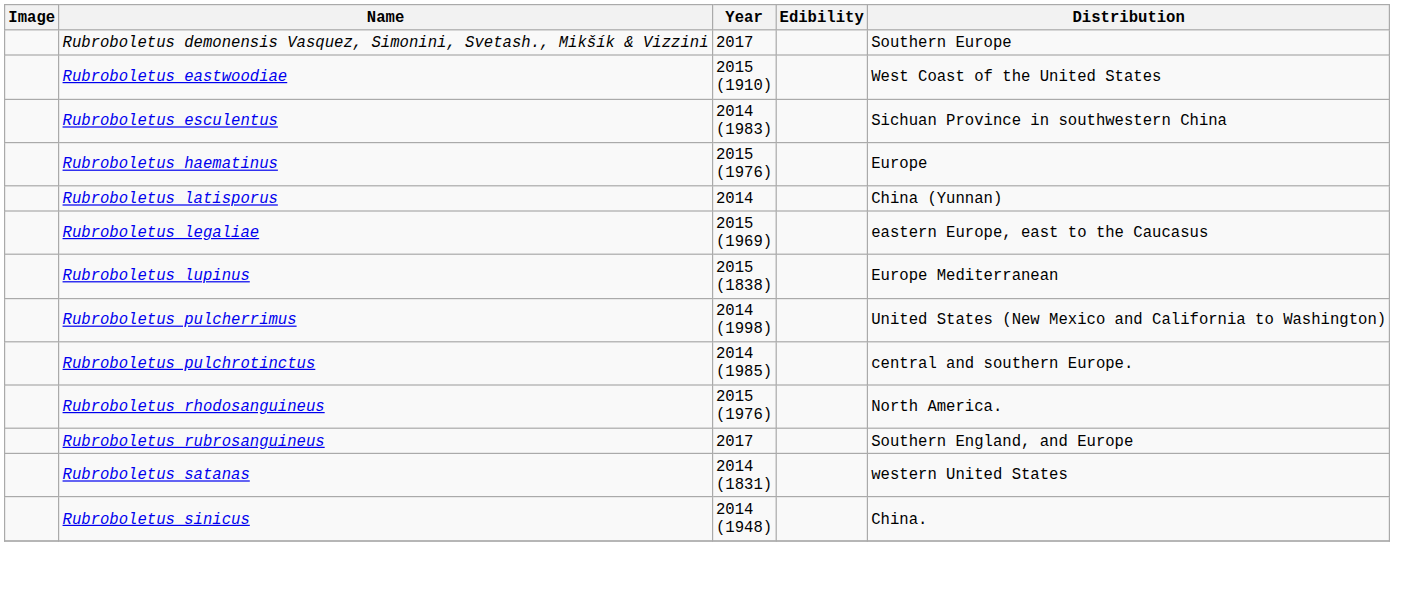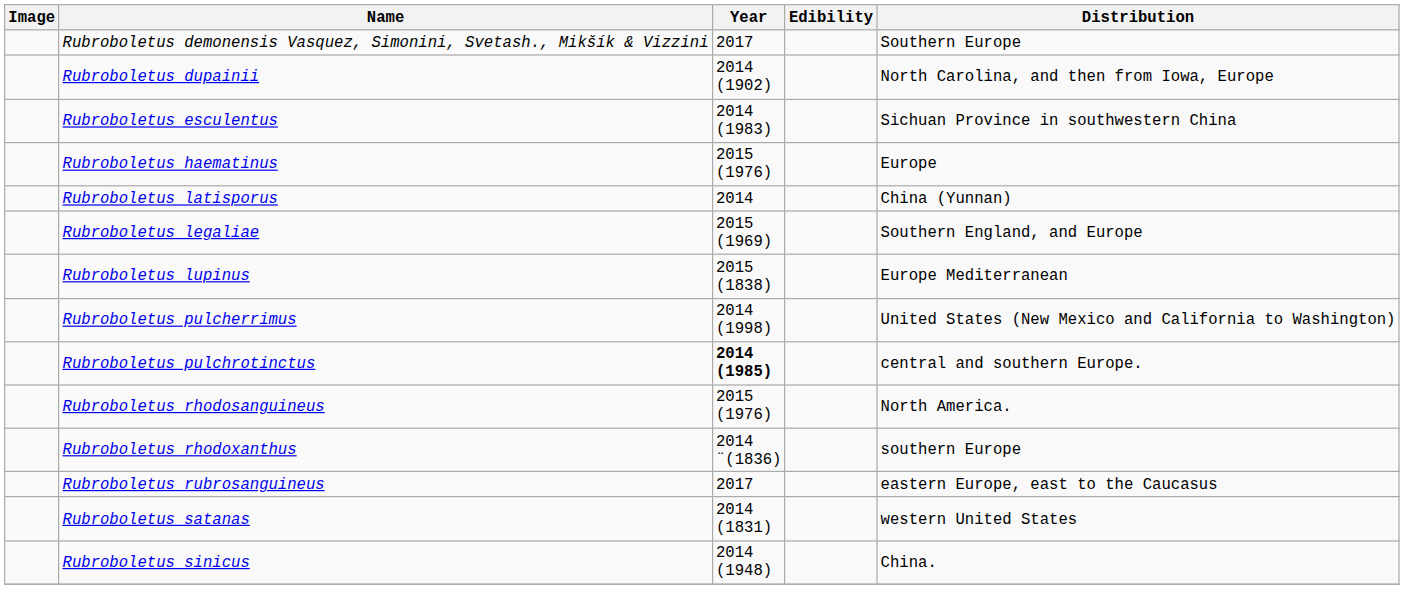+ row: Rubroboletus dupainii | 2014 (1902) | North Carolina, and then from Iowa, Europe
- row: Rubroboletus eastwoodiae | 2015 (1910) | West Coast of the United States
Rubroboletus legaliae | Distribution: eastern Europe, east to the Caucasus -> Southern England, and Europe
Rubroboletus pulchrotinctus | Year: normal -> bold
+ row: Rubroboletus rhodoxanthus | 2014 ¨(1836) | southern Europe
Rubroboletus rubrosanguineus | Distribution: Southern England, and Europe -> eastern Europe, east to the Caucasus
